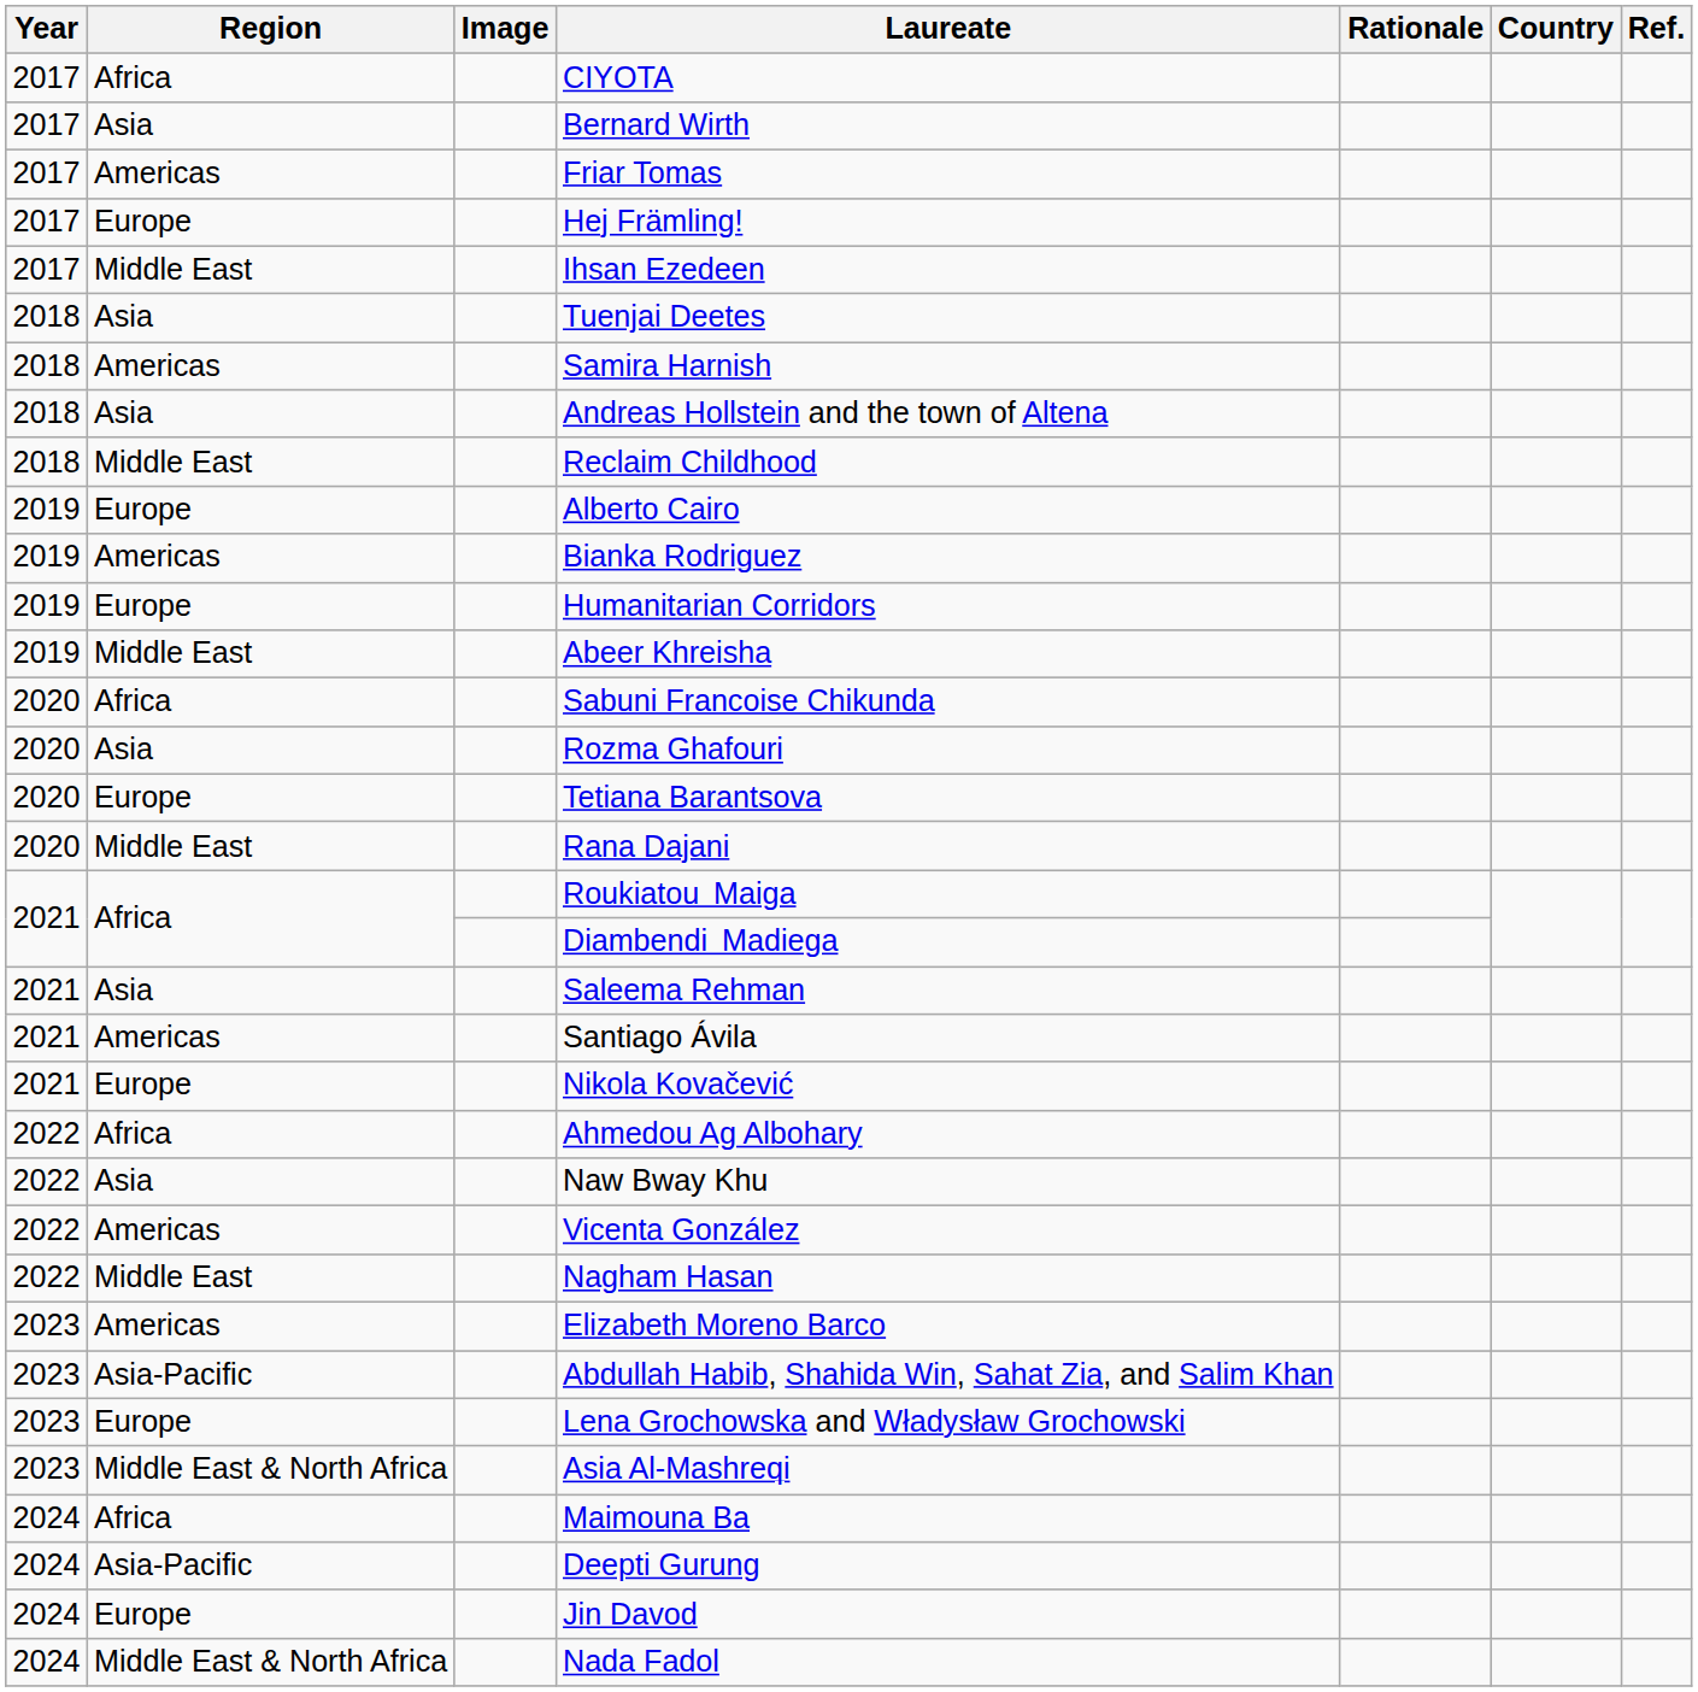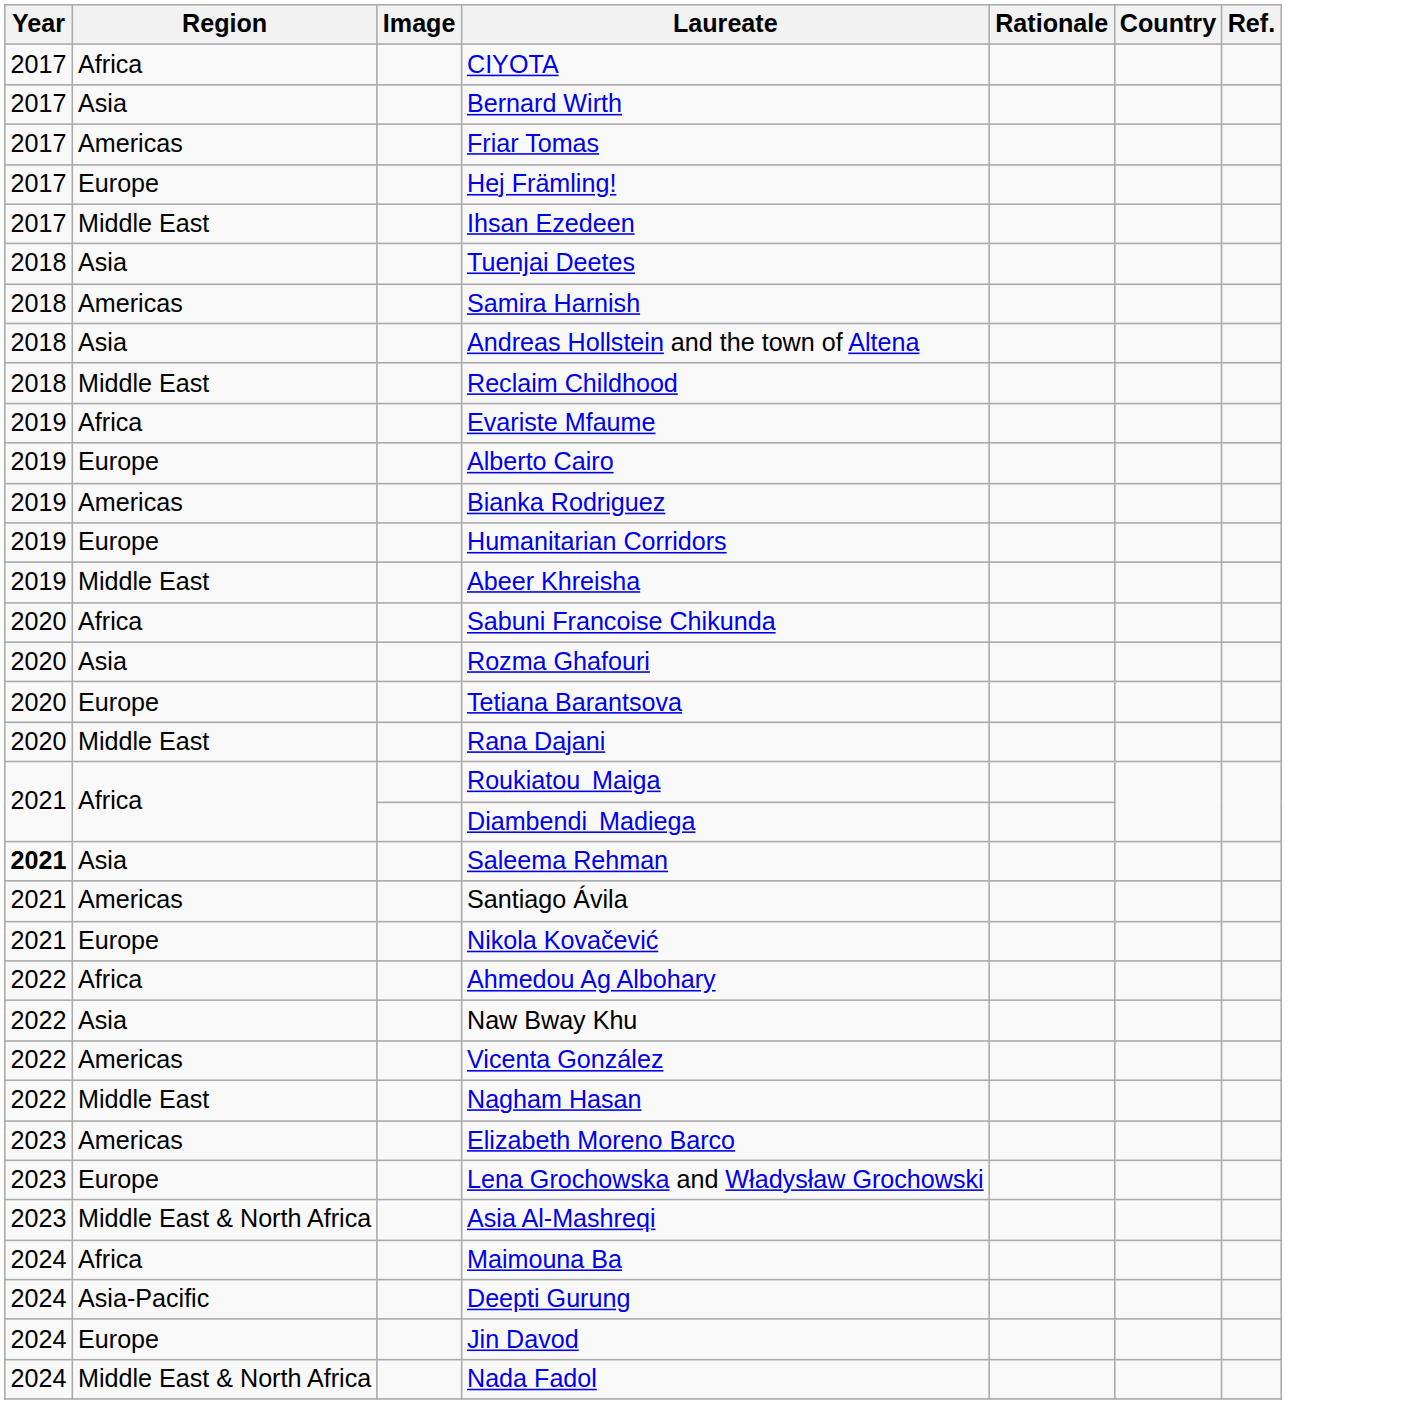+ row: 2019 | Africa | Evariste Mfaume
Saleema Rehman | Year: normal -> bold
- row: 2023 | Asia-Pacific | Abdullah Habib, Shahida Win, Sahat Zia, and Salim Khan
